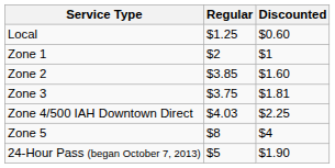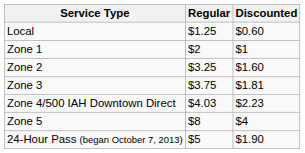Zone 2 | Regular: $3.85 -> $3.25
Zone 4/500 IAH Downtown Direct | Discounted: $2.25 -> $2.23
